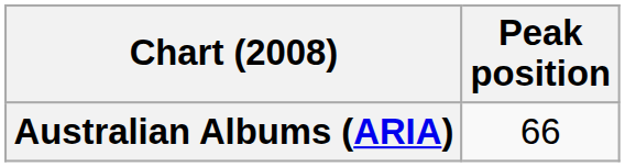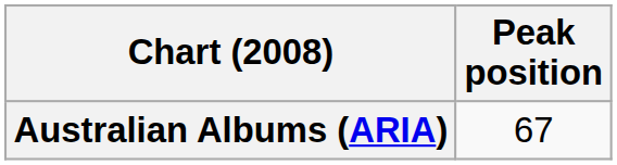Australian Albums (ARIA) | Peak position: 66 -> 67
